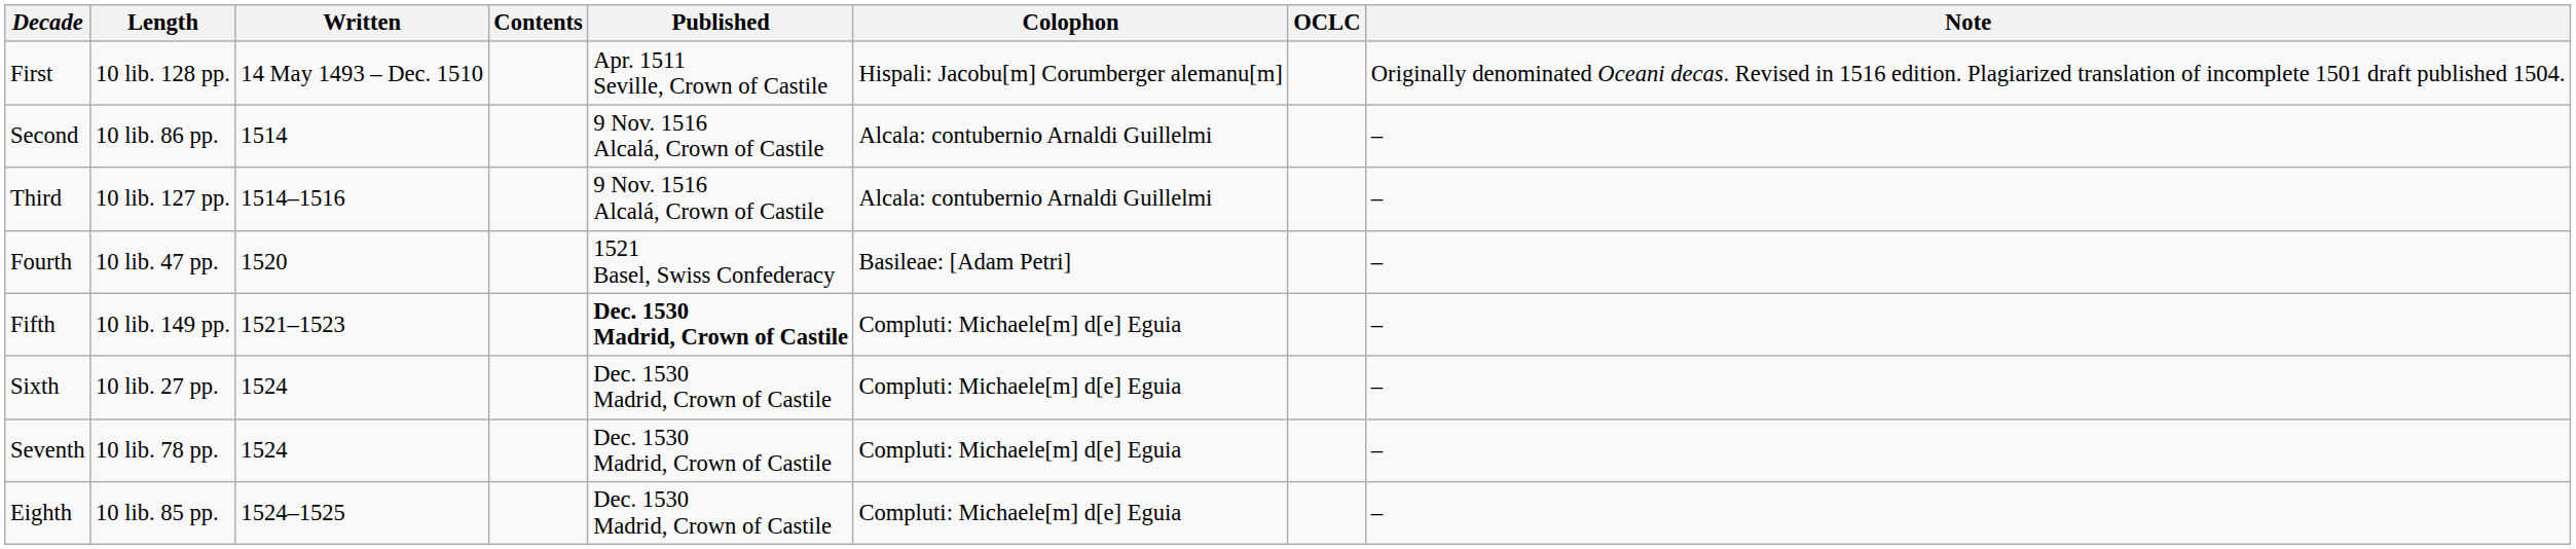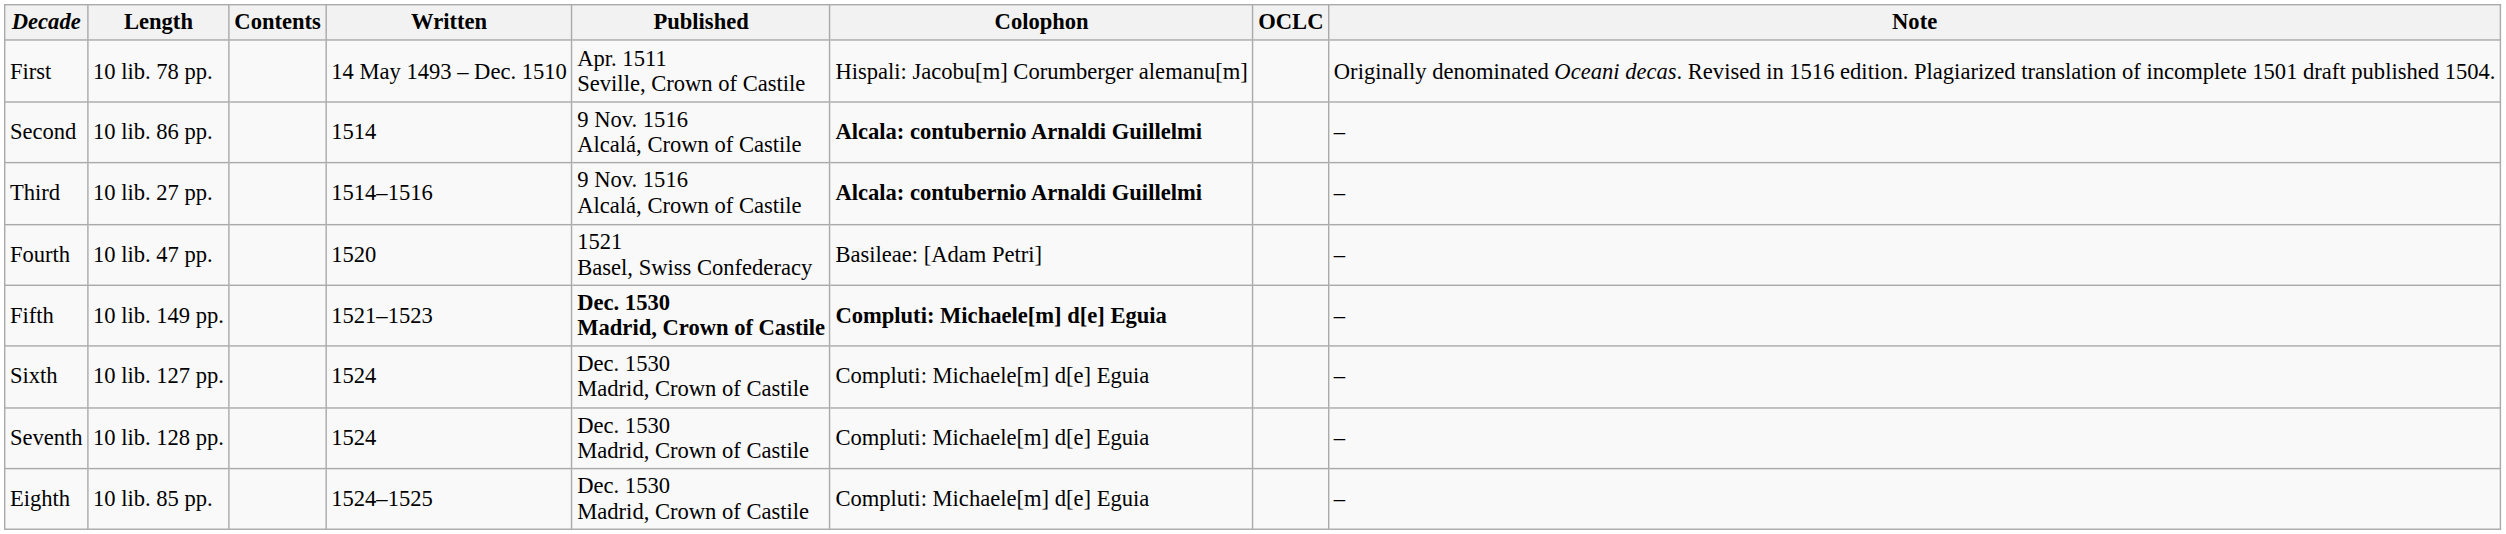columns swapped: Contents <-> Written
First | Length: 10 lib. 128 pp. -> 10 lib. 78 pp.
Second | Colophon: normal -> bold
Third | Length: 10 lib. 127 pp. -> 10 lib. 27 pp.
Third | Colophon: normal -> bold
Fifth | Colophon: normal -> bold
Sixth | Length: 10 lib. 27 pp. -> 10 lib. 127 pp.
Seventh | Length: 10 lib. 78 pp. -> 10 lib. 128 pp.
